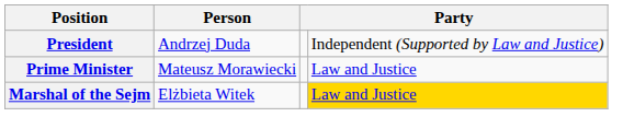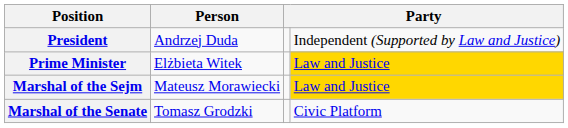Prime Minister | Person: Mateusz Morawiecki -> Elżbieta Witek
Prime Minister | column 4: no background -> gold background
Marshal of the Sejm | Person: Elżbieta Witek -> Mateusz Morawiecki
+ row: Marshal of the Senate | Tomasz Grodzki | Civic Platform
